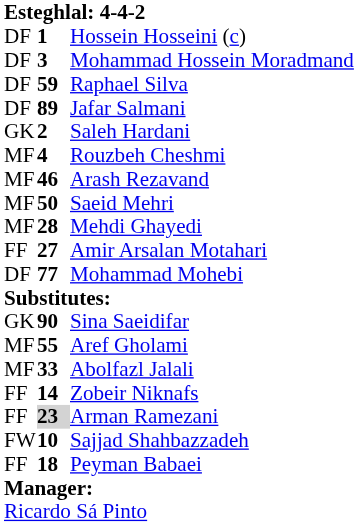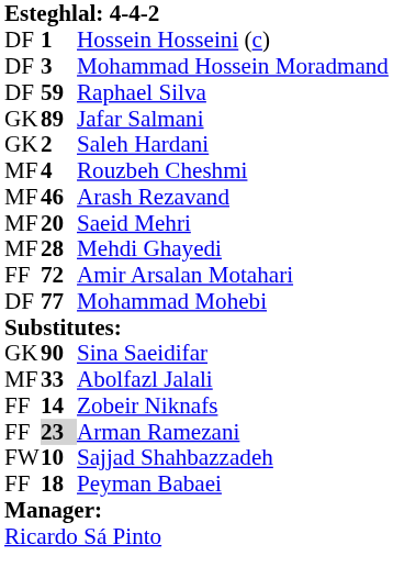Jafar Salmani | column 1: DF -> GK
Saeid Mehri | column 2: 50 -> 20
Amir Arsalan Motahari | column 2: 27 -> 72
- row: MF | 55 | Aref Gholami
